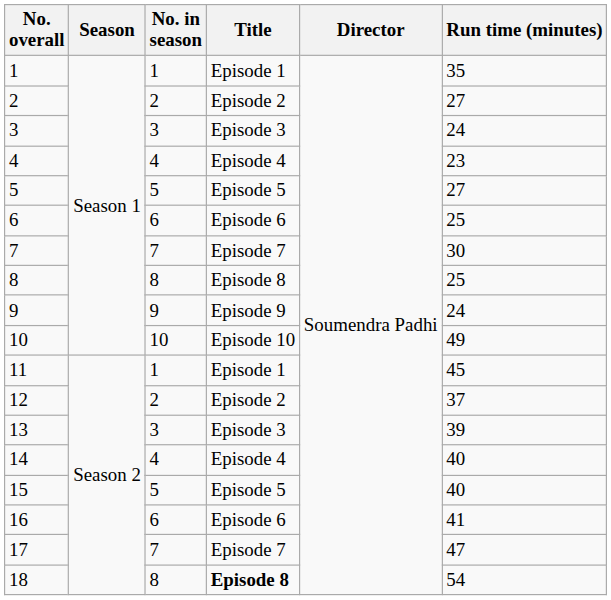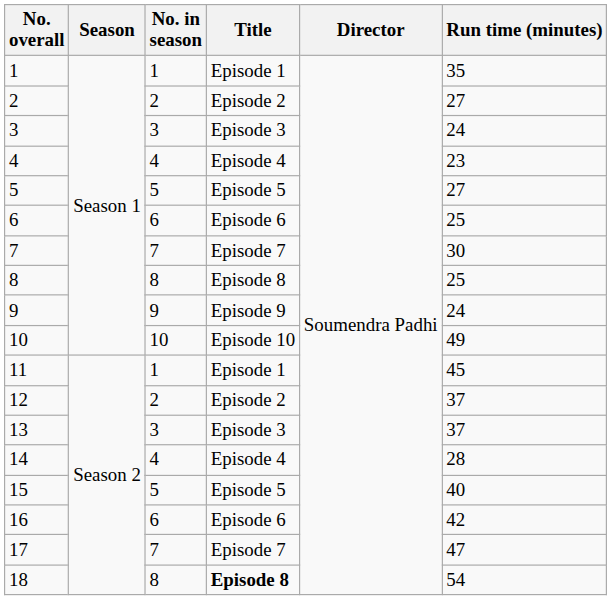13 | Run time (minutes): 39 -> 37
14 | Run time (minutes): 40 -> 28
16 | Run time (minutes): 41 -> 42
